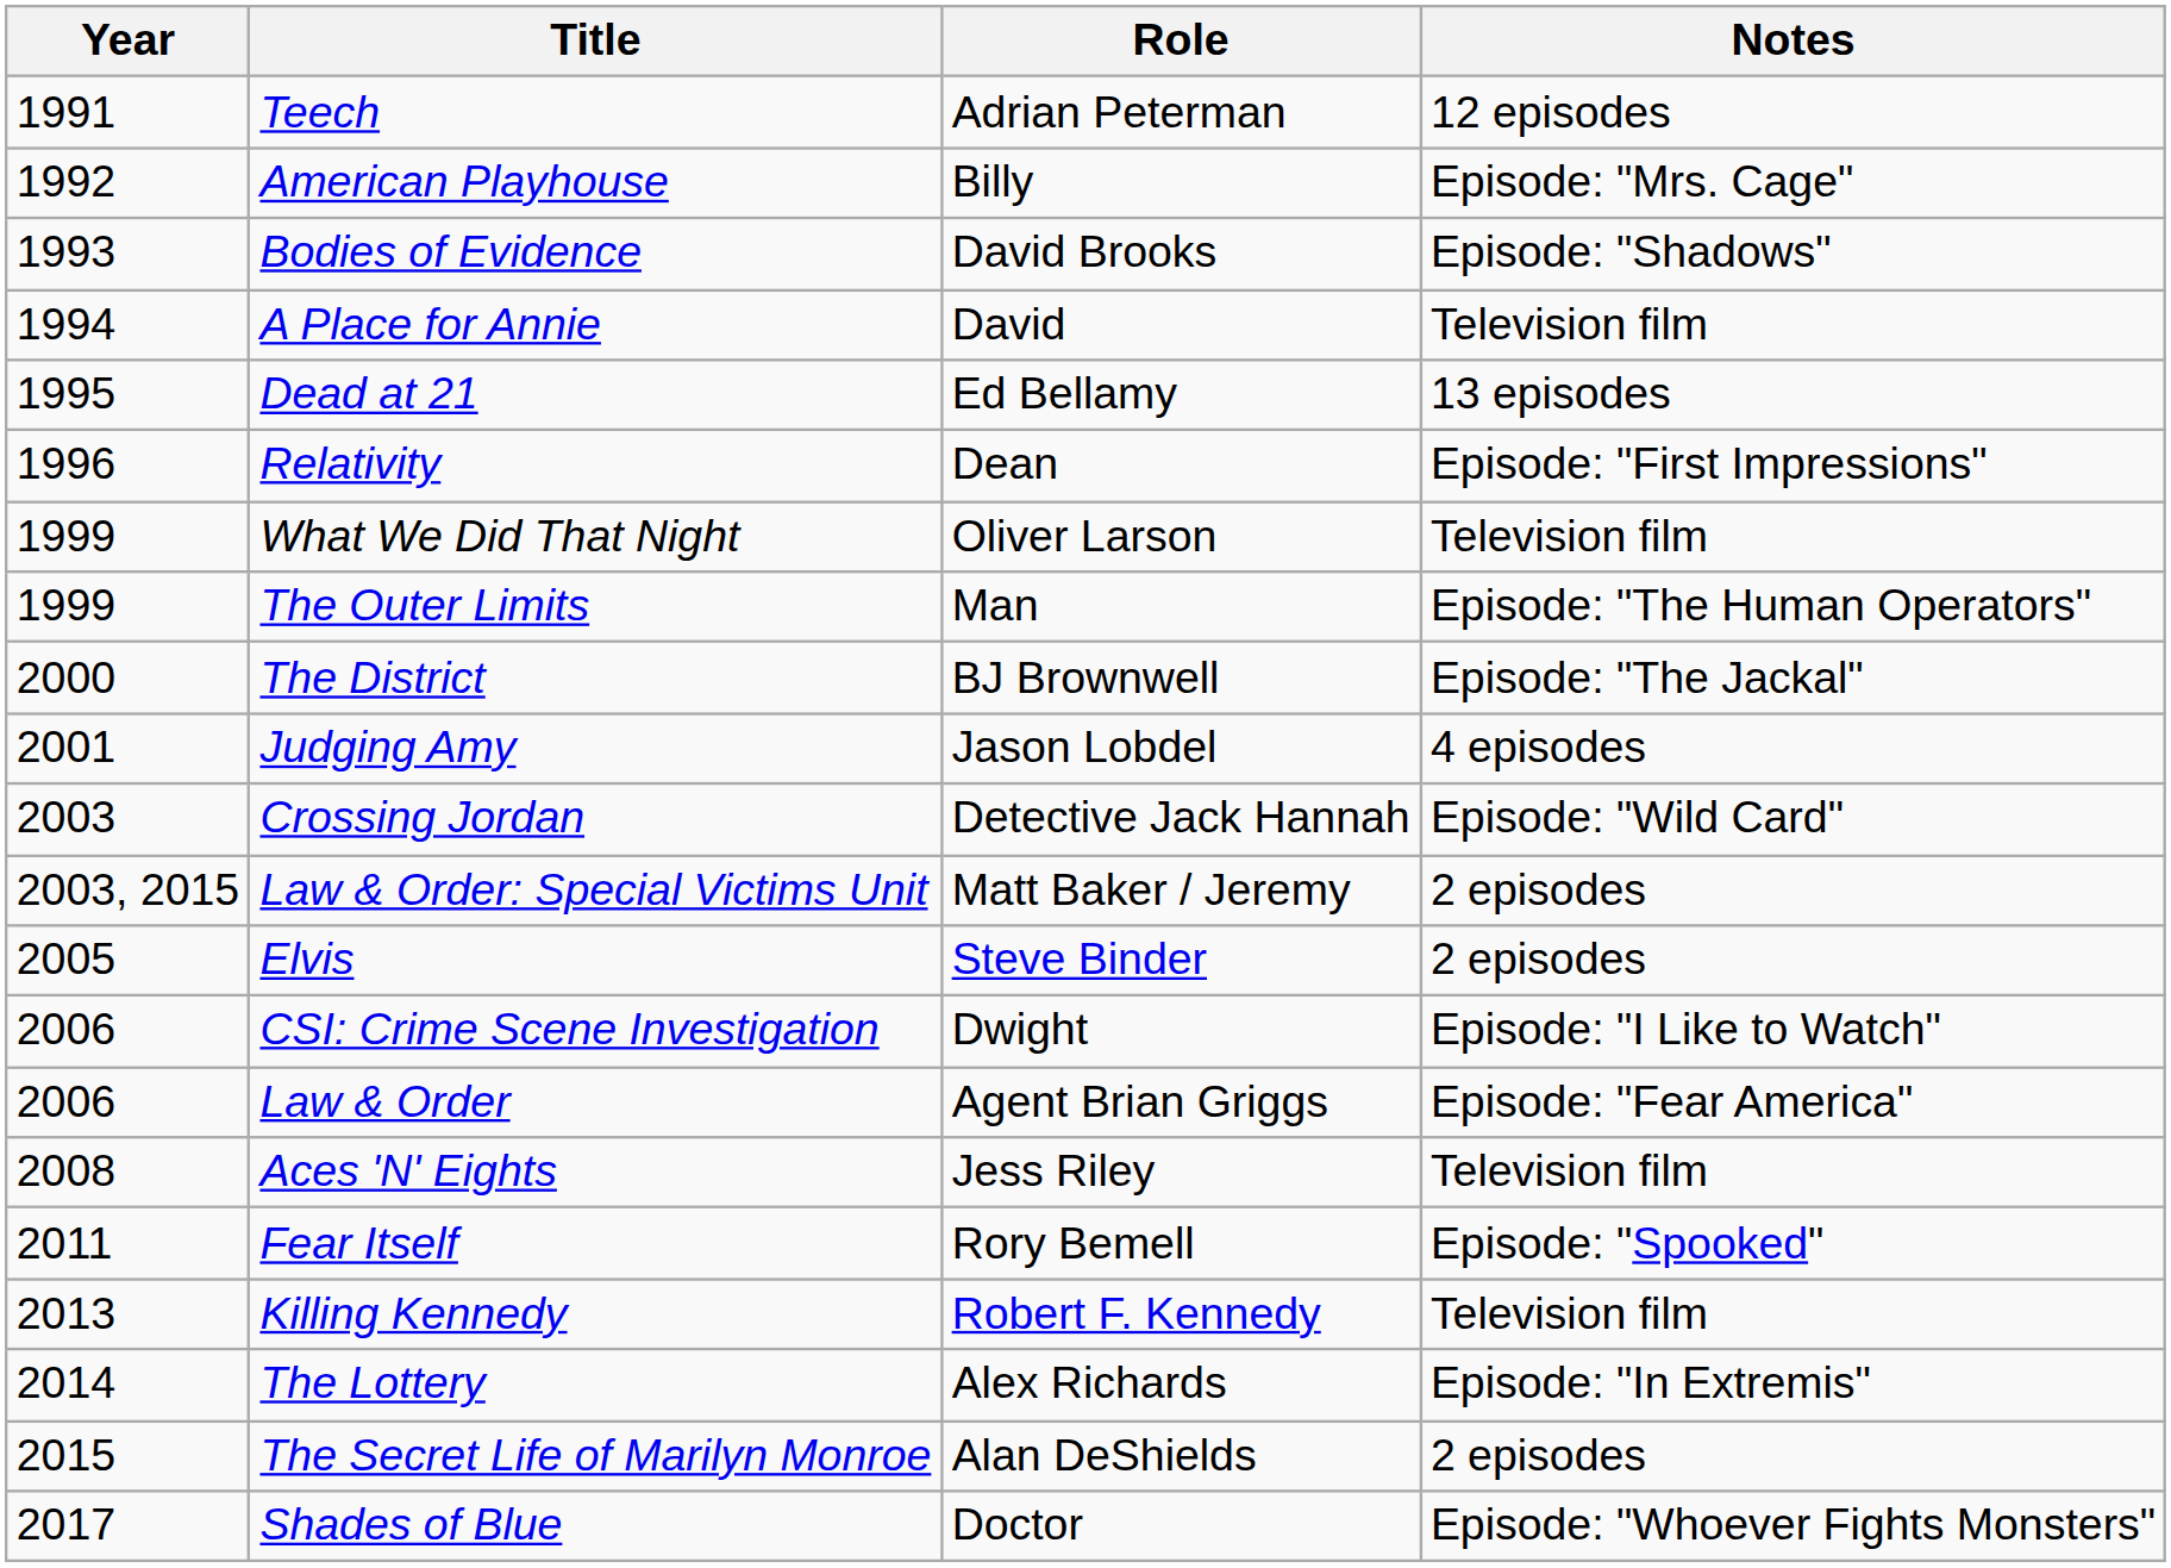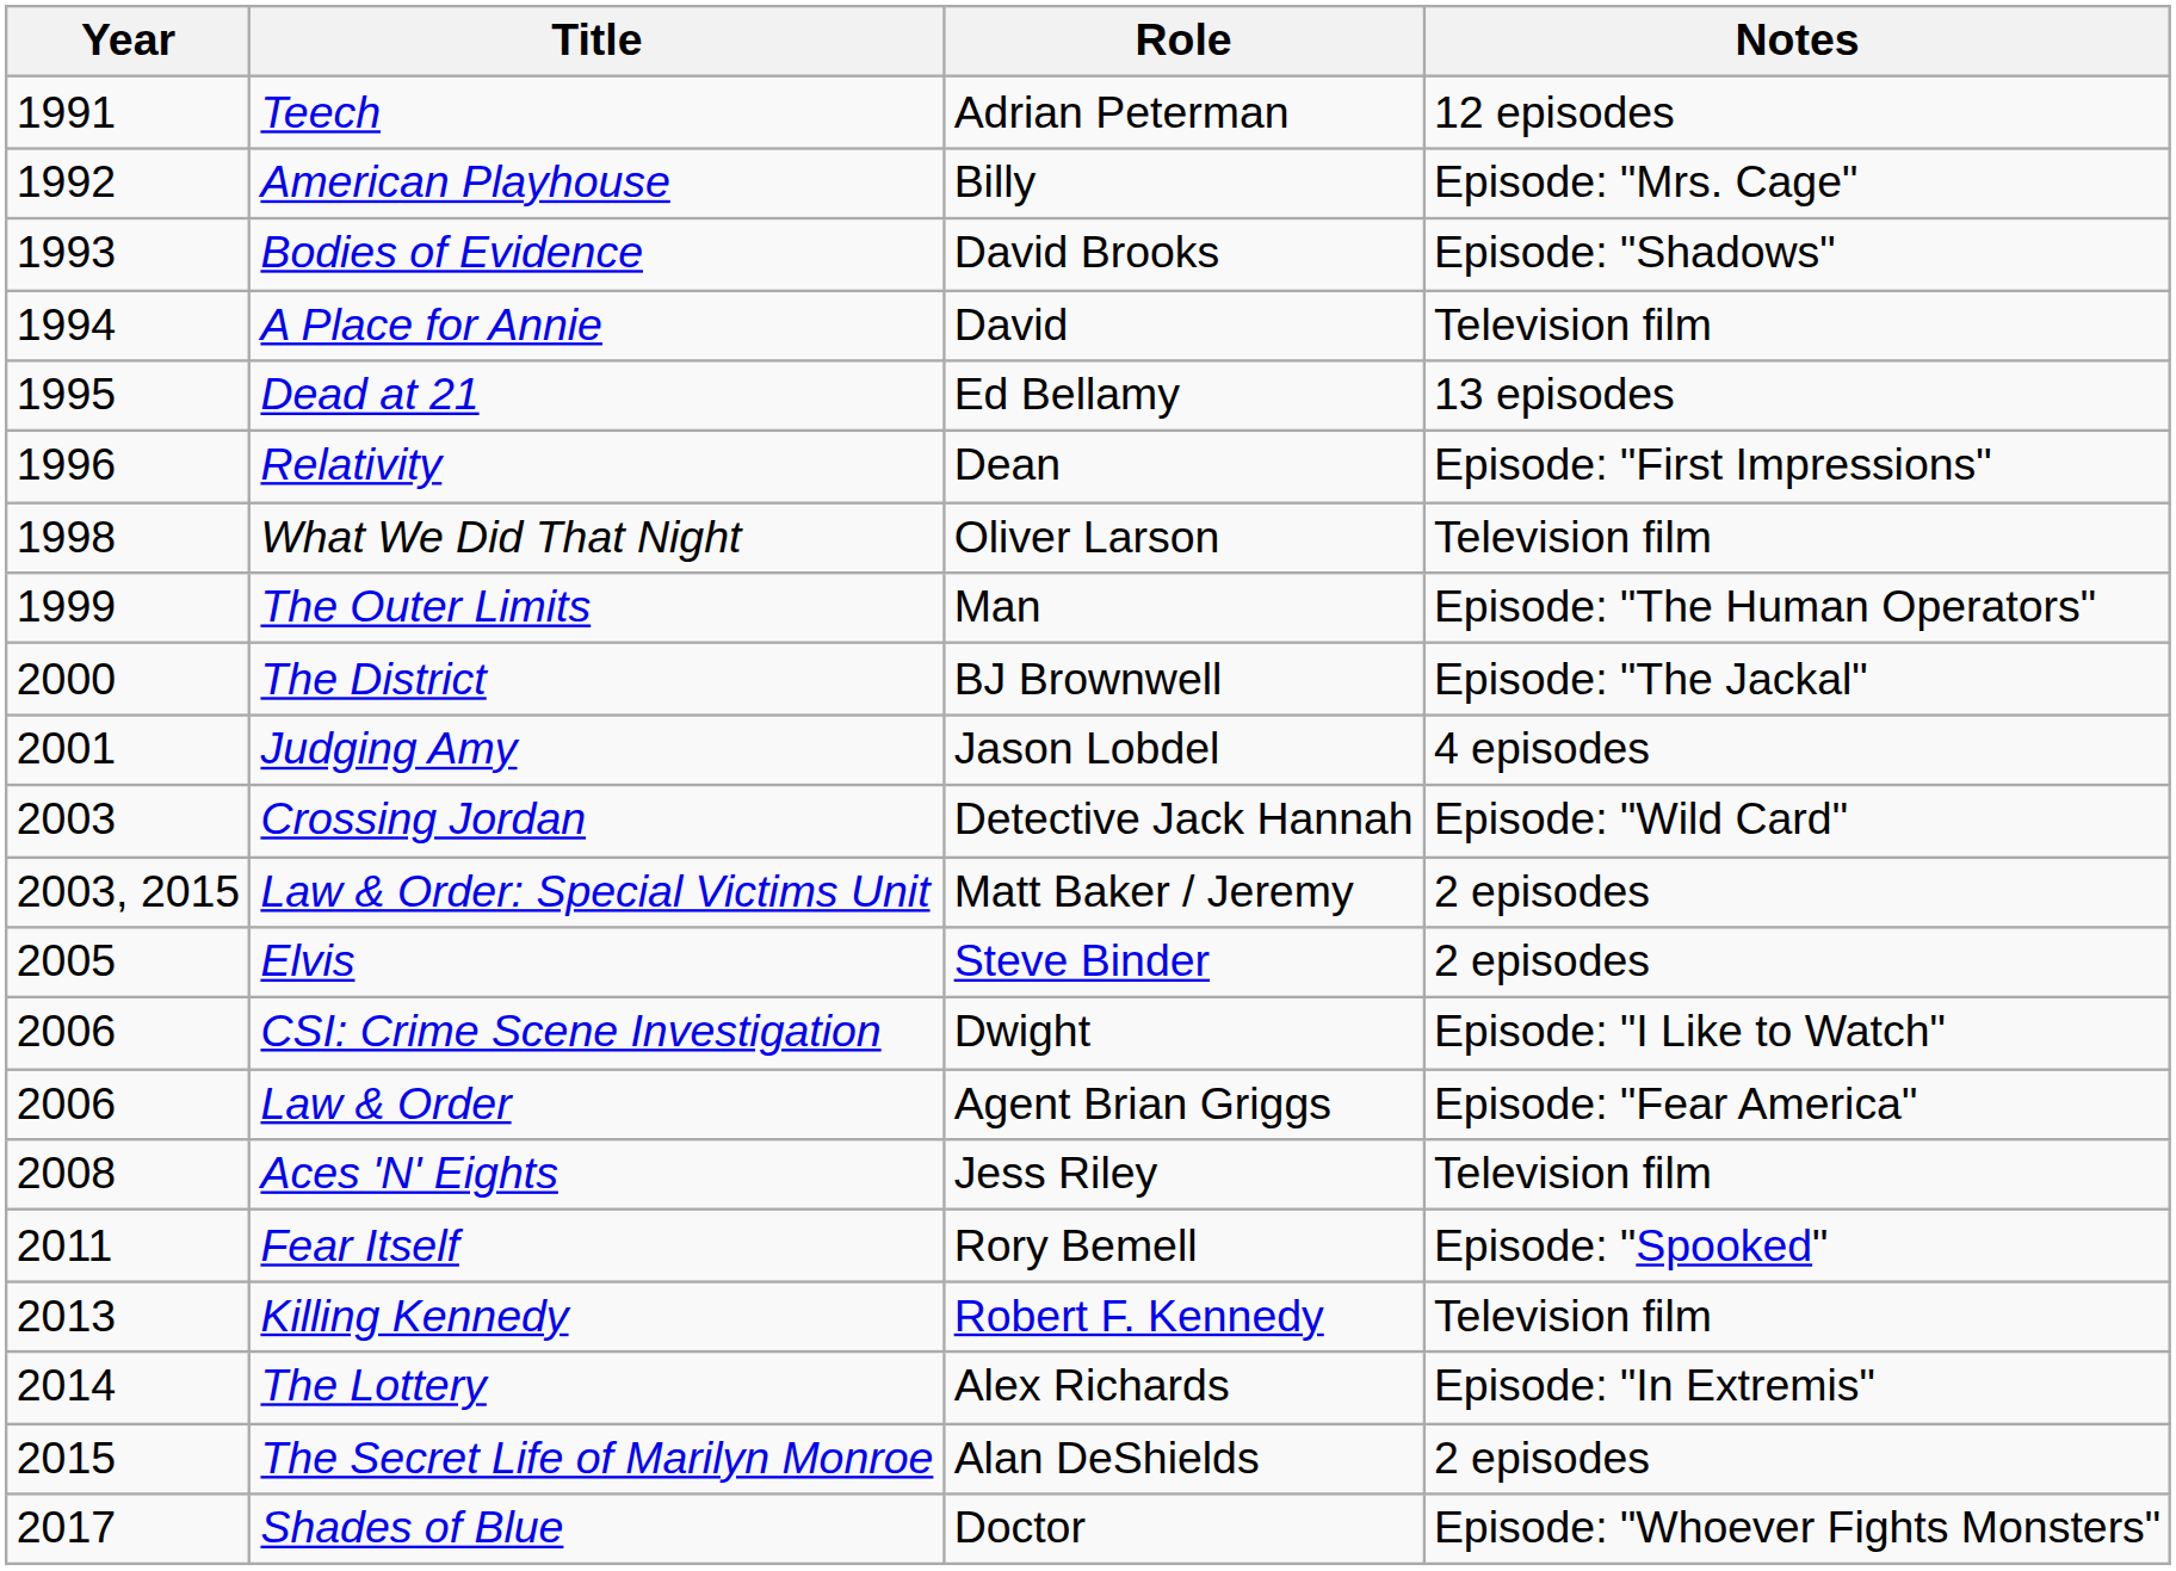What We Did That Night | Year: 1999 -> 1998
